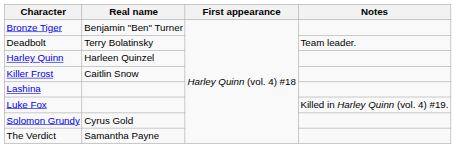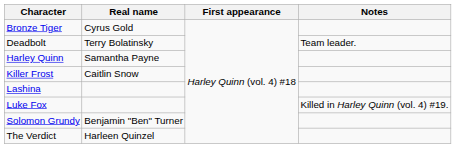Bronze Tiger | Real name: Benjamin "Ben" Turner -> Cyrus Gold
Harley Quinn | Real name: Harleen Quinzel -> Samantha Payne
Solomon Grundy | Real name: Cyrus Gold -> Benjamin "Ben" Turner
The Verdict | Real name: Samantha Payne -> Harleen Quinzel
